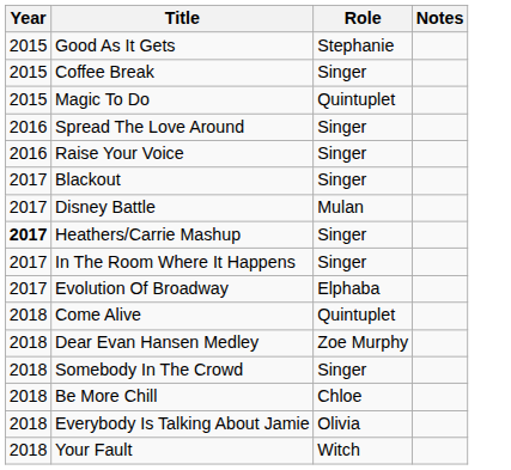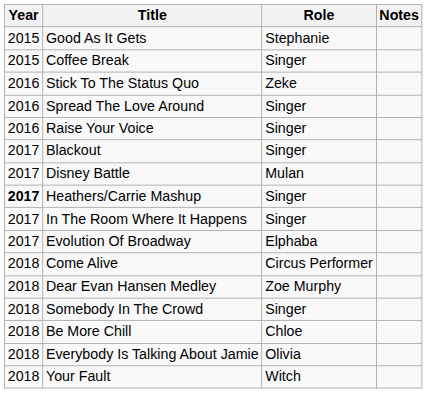- row: 2015 | Magic To Do | Quintuplet
+ row: 2016 | Stick To The Status Quo | Zeke
Come Alive | Role: Quintuplet -> Circus Performer
